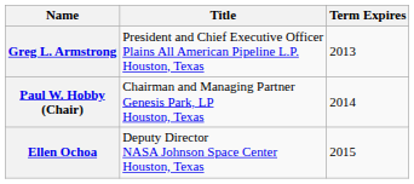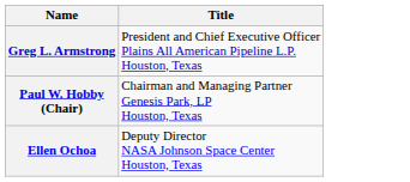- column: Term Expires | 2013 | 2014 | 2015
